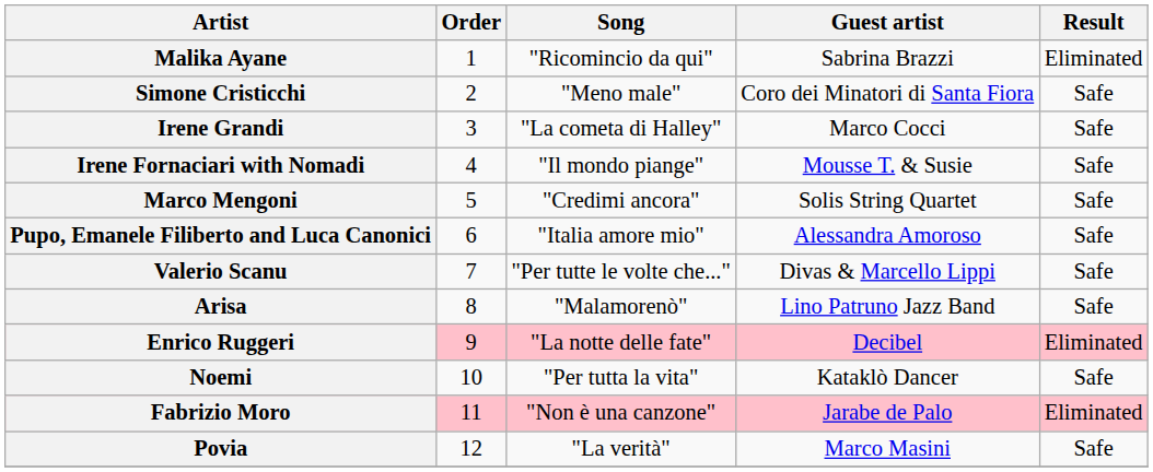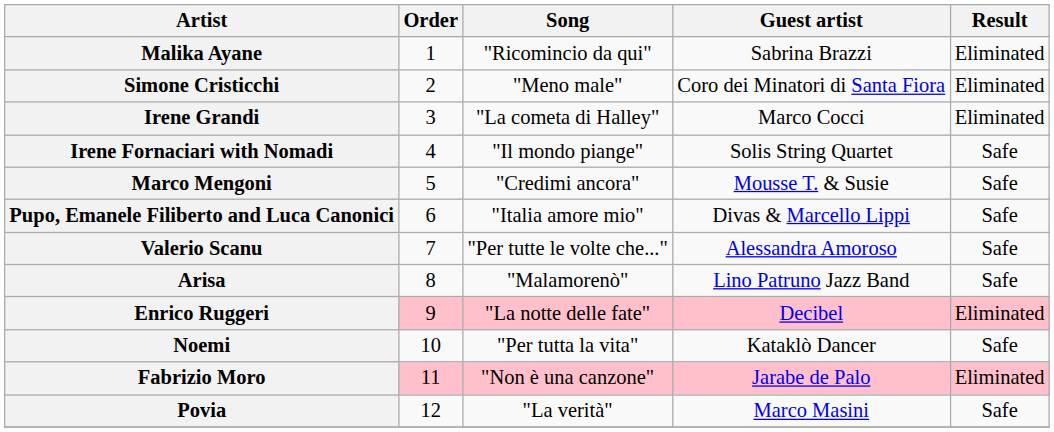Simone Cristicchi | Result: Safe -> Eliminated
Irene Grandi | Result: Safe -> Eliminated
Irene Fornaciari with Nomadi | Guest artist: Mousse T. & Susie -> Solis String Quartet
Marco Mengoni | Guest artist: Solis String Quartet -> Mousse T. & Susie
Pupo, Emanele Filiberto and Luca Canonici | Guest artist: Alessandra Amoroso -> Divas & Marcello Lippi
Valerio Scanu | Guest artist: Divas & Marcello Lippi -> Alessandra Amoroso
